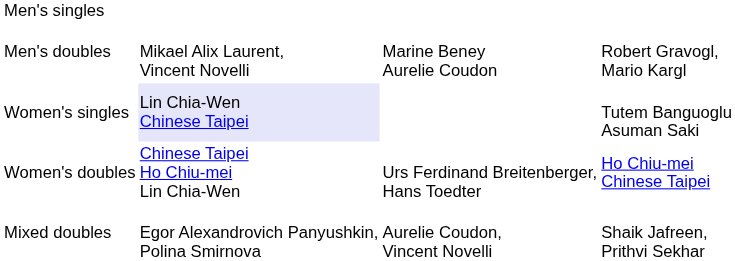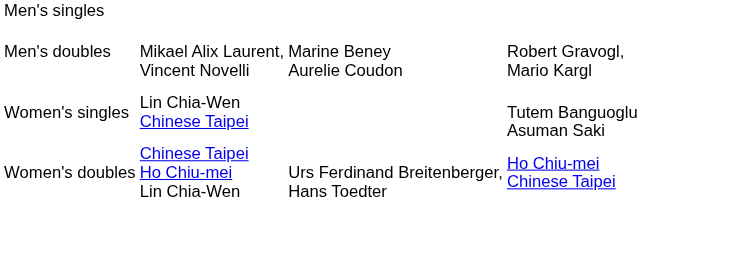Women's singles | column 2: lavender background -> no background
- row: Mixed doubles | Egor Alexandrovich Panyushkin, Polina Smirnova | Aurelie Coudon, Vincent Novelli | Shaik Jafreen, Prithvi Sekhar
